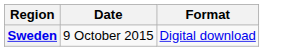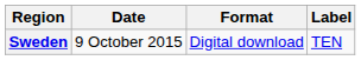+ column: Label | TEN
